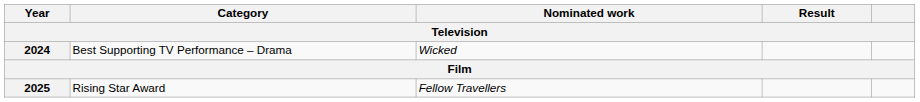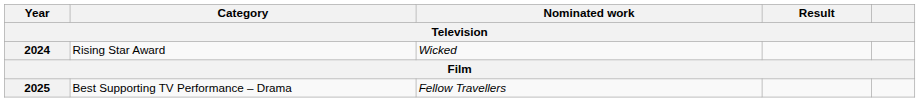2024 | Category: Best Supporting TV Performance – Drama -> Rising Star Award
2025 | Category: Rising Star Award -> Best Supporting TV Performance – Drama
